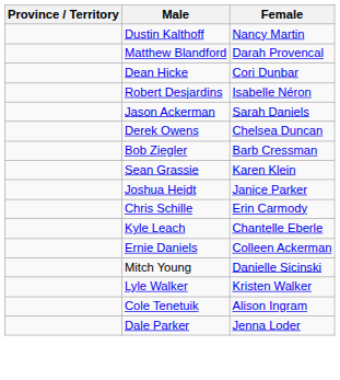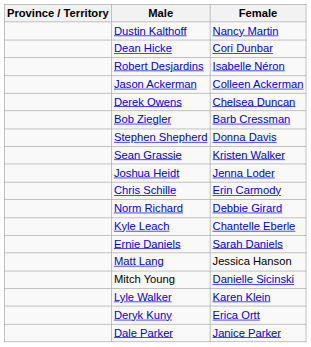- row: Matthew Blandford | Darah Provencal
Jason Ackerman | Female: Sarah Daniels -> Colleen Ackerman
+ row: Stephen Shepherd | Donna Davis
Sean Grassie | Female: Karen Klein -> Kristen Walker
Joshua Heidt | Female: Janice Parker -> Jenna Loder
+ row: Norm Richard | Debbie Girard
Ernie Daniels | Female: Colleen Ackerman -> Sarah Daniels
+ row: Matt Lang | Jessica Hanson
Lyle Walker | Female: Kristen Walker -> Karen Klein
- row: Cole Tenetuik | Alison Ingram
+ row: Deryk Kuny | Erica Ortt
Dale Parker | Female: Jenna Loder -> Janice Parker
